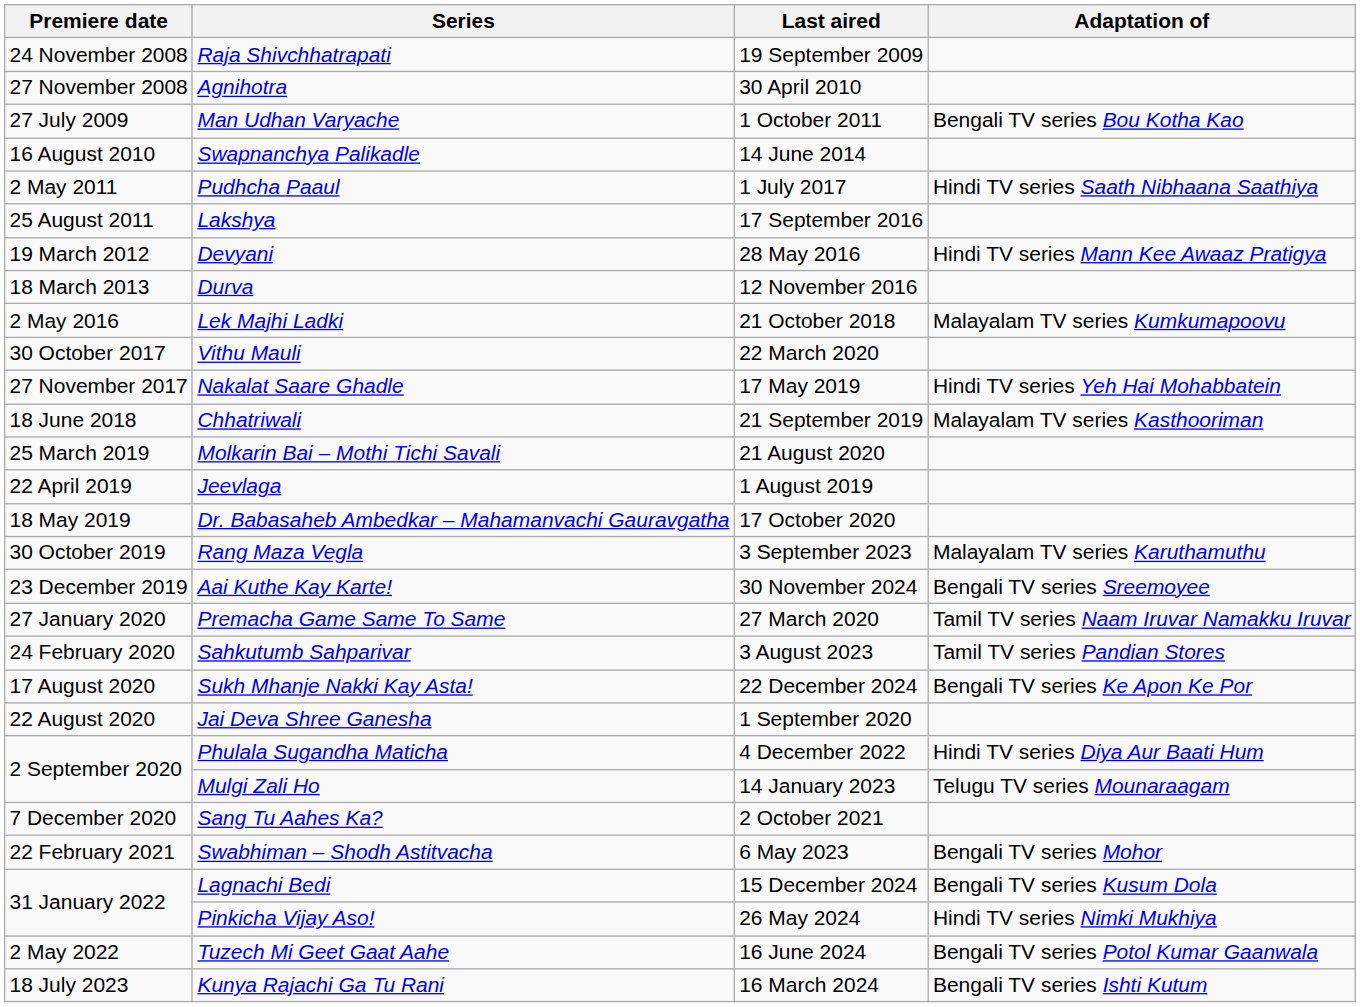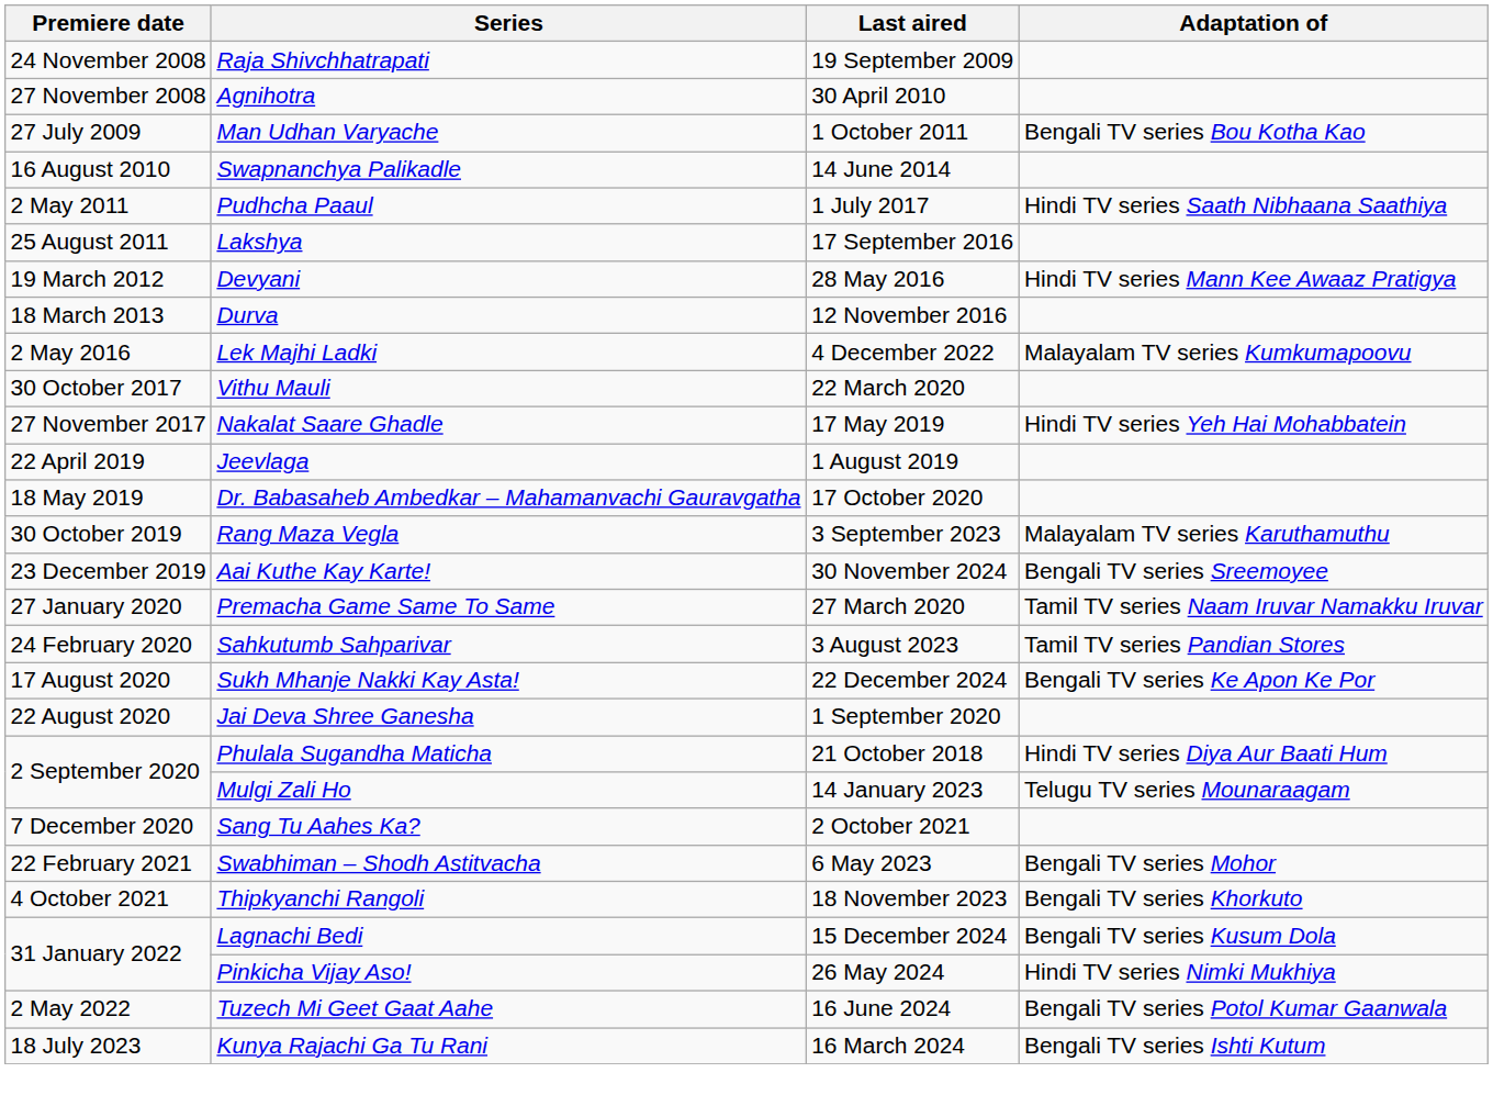Lek Majhi Ladki | Last aired: 21 October 2018 -> 4 December 2022
- row: 18 June 2018 | Chhatriwali | 21 September 2019 | Malayalam TV series Kasthooriman
- row: 25 March 2019 | Molkarin Bai – Mothi Tichi Savali | 21 August 2020
Phulala Sugandha Maticha | Last aired: 4 December 2022 -> 21 October 2018
+ row: 4 October 2021 | Thipkyanchi Rangoli | 18 November 2023 | Bengali TV series Khorkuto
